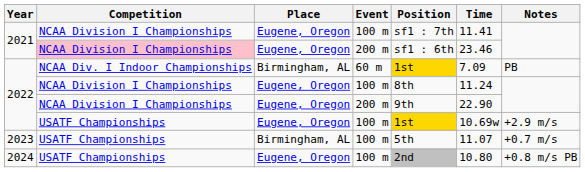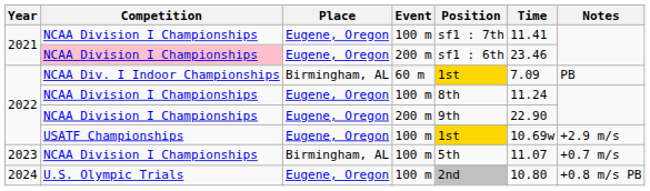2023 | Competition: USATF Championships -> NCAA Division I Championships
2024 | Competition: USATF Championships -> U.S. Olympic Trials
